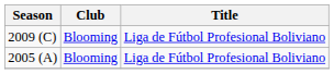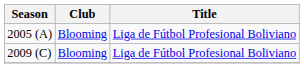rows swapped: 2005 (A) <-> 2009 (C)
